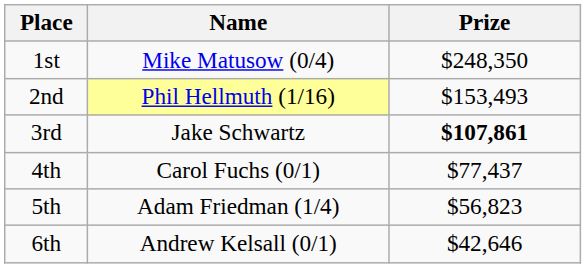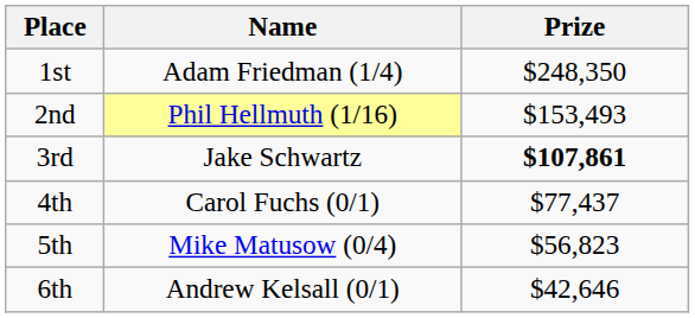1st | Name: Mike Matusow (0/4) -> Adam Friedman (1/4)
5th | Name: Adam Friedman (1/4) -> Mike Matusow (0/4)
